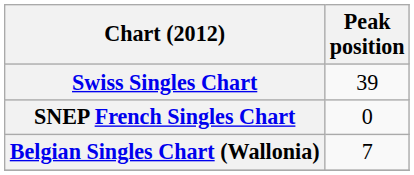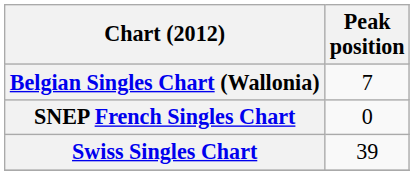rows swapped: Belgian Singles Chart (Wallonia) <-> Swiss Singles Chart
